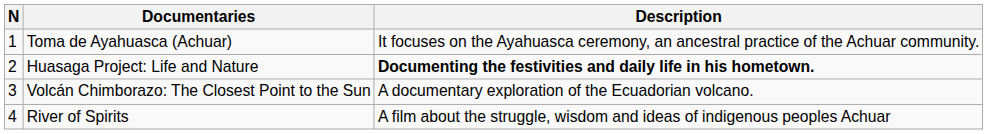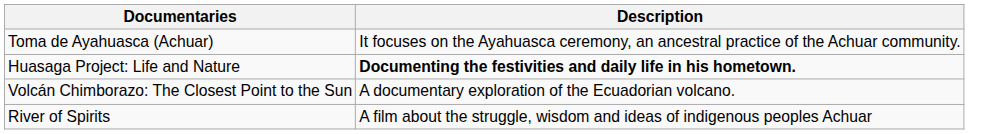- column: N | 1 | 2 | 3 | 4
